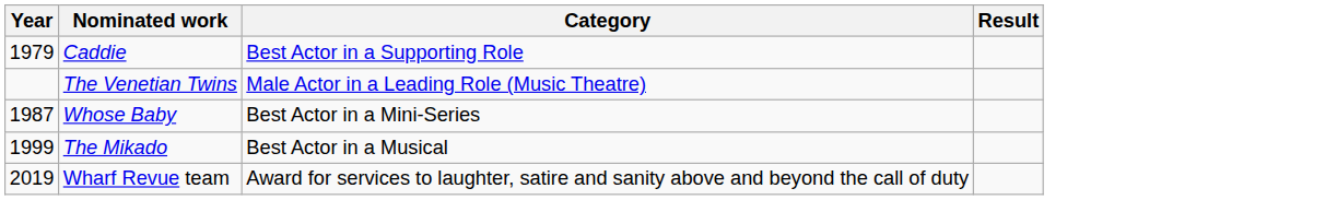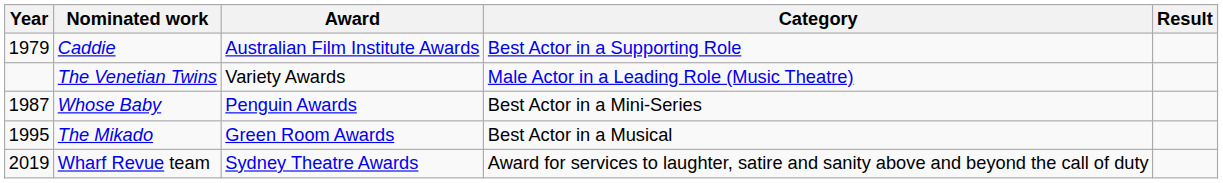+ column: Award | Australian Film Institute Awards | Variety Awards | Penguin Awards | Green Room Awards | Sydney Theatre Awards
The Mikado | Year: 1999 -> 1995
